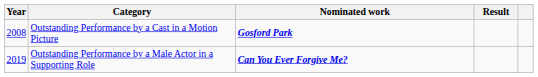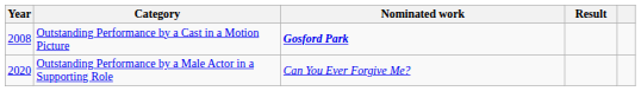Outstanding Performance by a Male Actor in a Supporting Role | Year: 2019 -> 2020
Outstanding Performance by a Male Actor in a Supporting Role | Nominated work: bold -> normal
